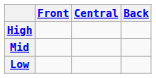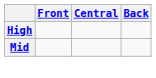- row: Low
